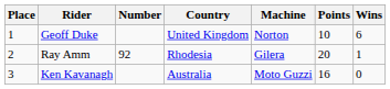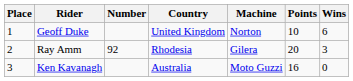Ray Amm | Wins: 1 -> 3
